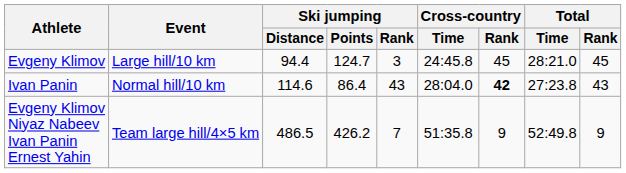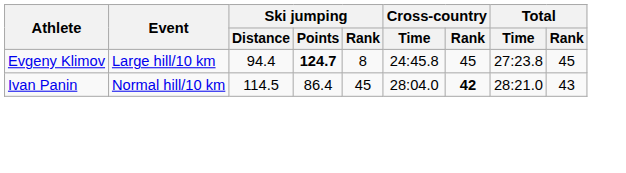Evgeny Klimov | Ski jumping / Points: normal -> bold
Evgeny Klimov | Ski jumping / Rank: 3 -> 8
Evgeny Klimov | Total / Time: 28:21.0 -> 27:23.8
Ivan Panin | Ski jumping / Distance: 114.6 -> 114.5
Ivan Panin | Ski jumping / Rank: 43 -> 45
Ivan Panin | Total / Time: 27:23.8 -> 28:21.0
- row: Evgeny Klimov Niyaz Nabeev Ivan Panin Ernest Yahin | Team large hill/4×5 km | 486.5 | 426.2 | 7 | 51:35.8 | 9 | 52:49.8 | 9
